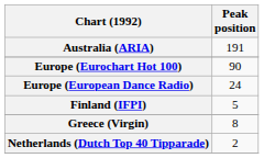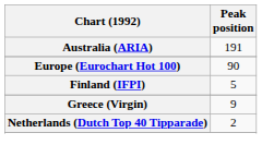- row: Europe (European Dance Radio) | 24
Greece (Virgin) | Peak position: 8 -> 9
